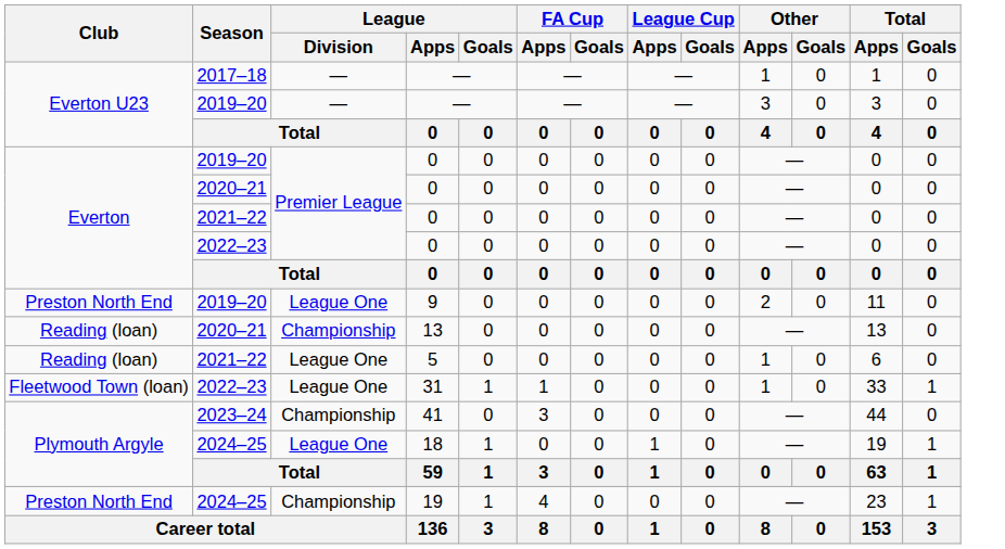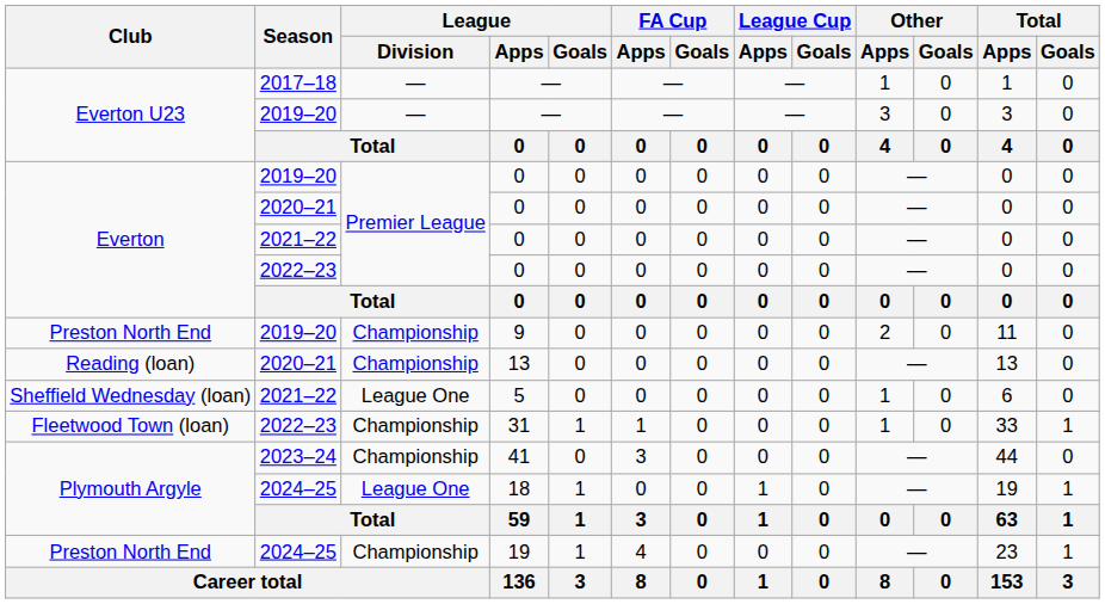9 | League / Division: League One -> Championship
5 | Club: Reading (loan) -> Sheffield Wednesday (loan)
31 | League / Division: League One -> Championship
